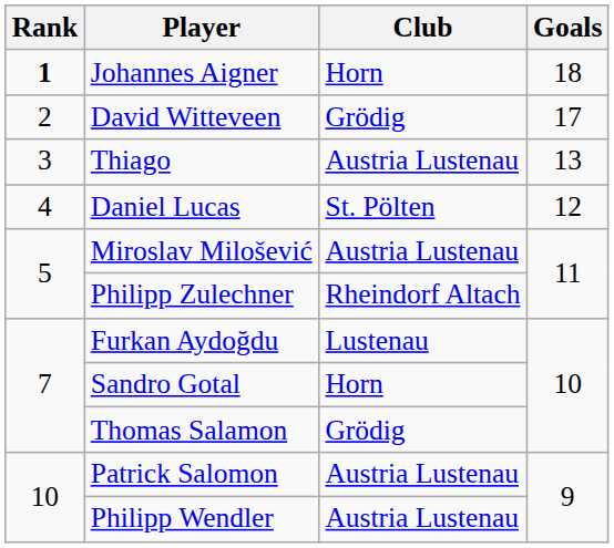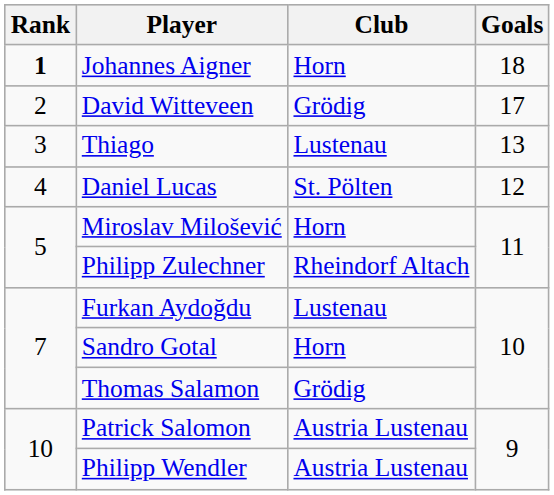Thiago | Club: Austria Lustenau -> Lustenau
Miroslav Milošević | Club: Austria Lustenau -> Horn
